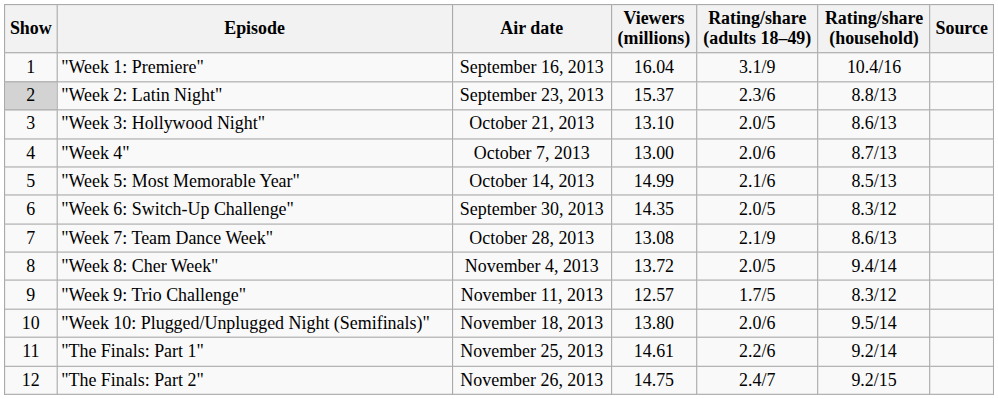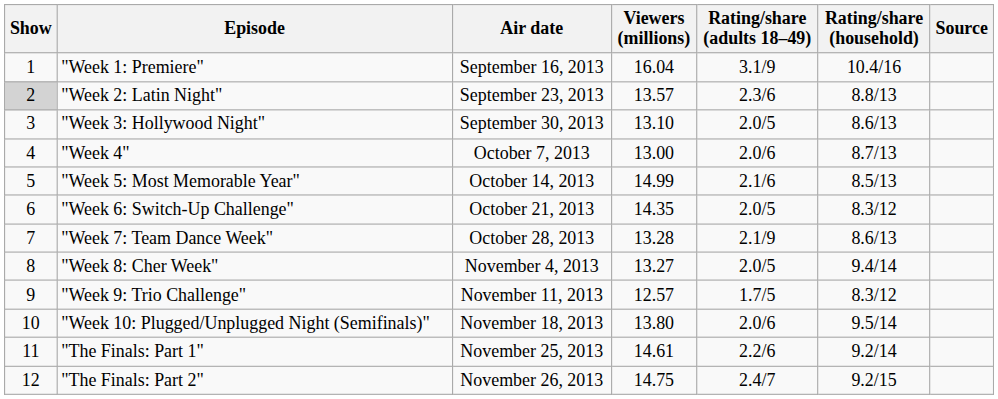"Week 2: Latin Night" | Viewers (millions): 15.37 -> 13.57
"Week 3: Hollywood Night" | Air date: October 21, 2013 -> September 30, 2013
"Week 6: Switch-Up Challenge" | Air date: September 30, 2013 -> October 21, 2013
"Week 7: Team Dance Week" | Viewers (millions): 13.08 -> 13.28
"Week 8: Cher Week" | Viewers (millions): 13.72 -> 13.27
